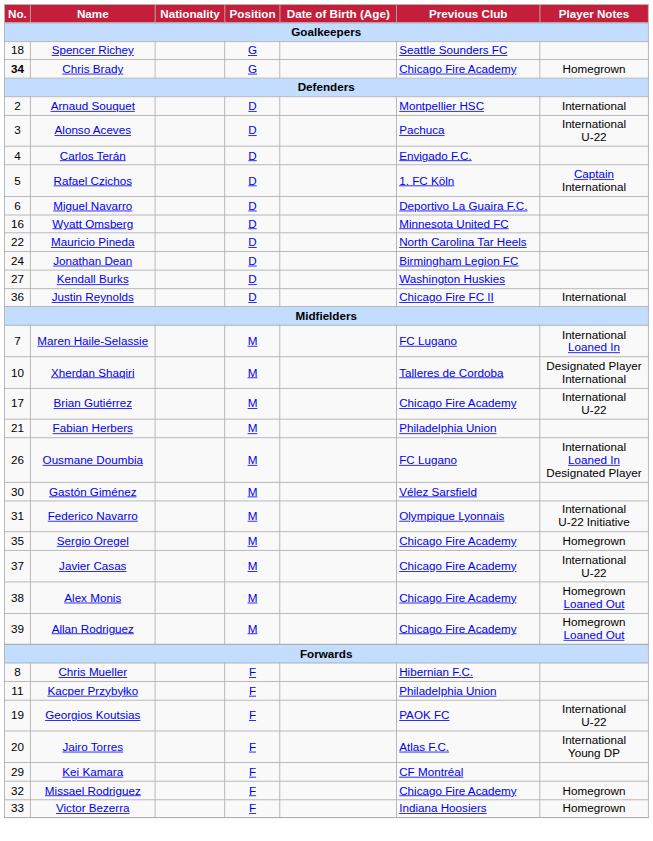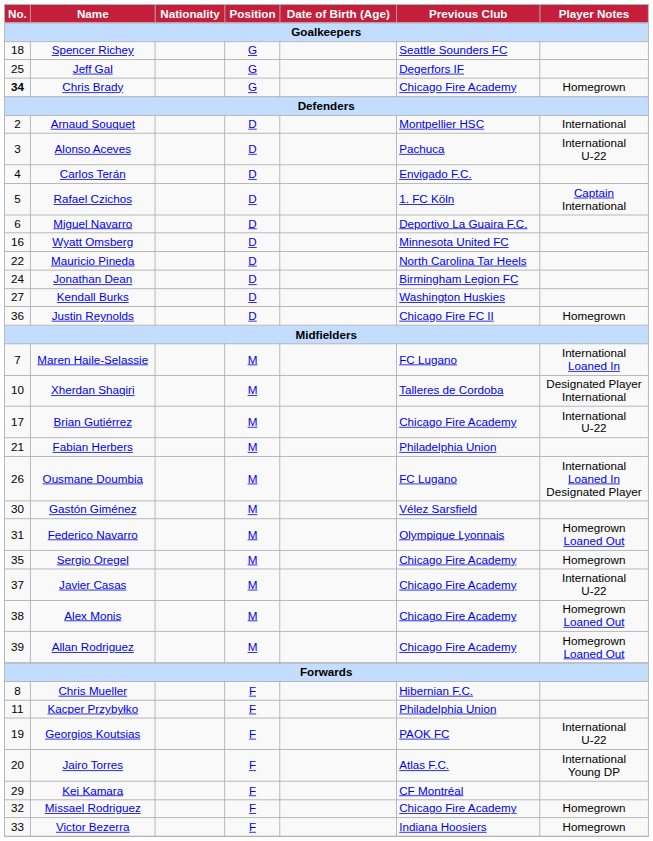+ row: 25 | Jeff Gal | G | Degerfors IF
Justin Reynolds | Player Notes: International -> Homegrown
Federico Navarro | Player Notes: International U-22 Initiative -> Homegrown Loaned Out
